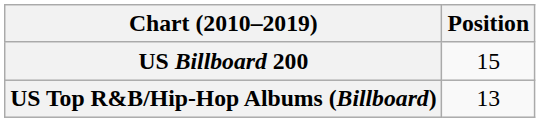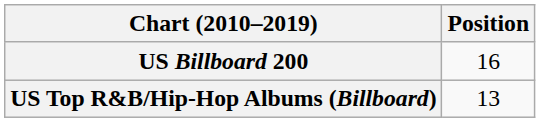US Billboard 200 | Position: 15 -> 16
